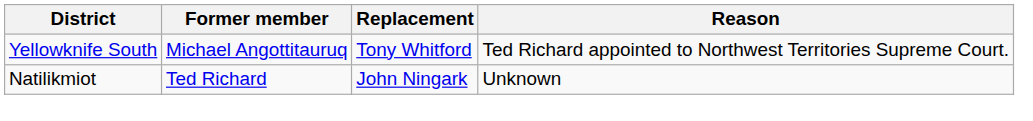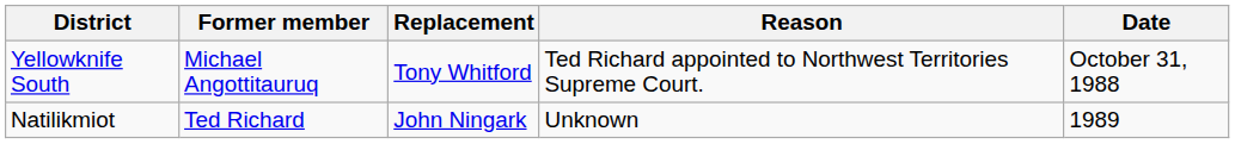+ column: Date | October 31, 1988 | 1989
